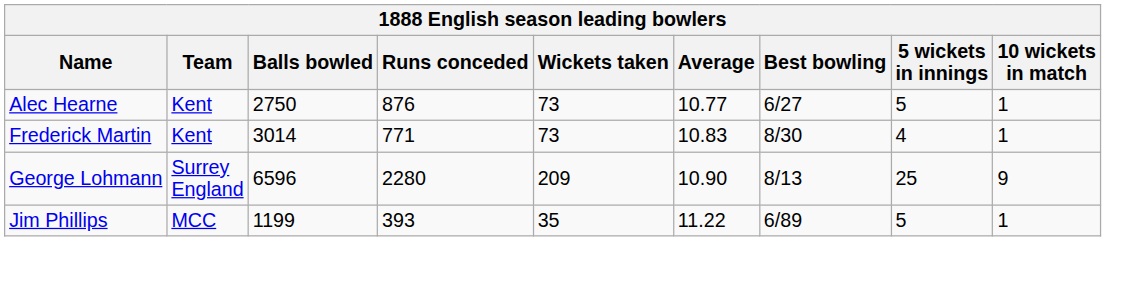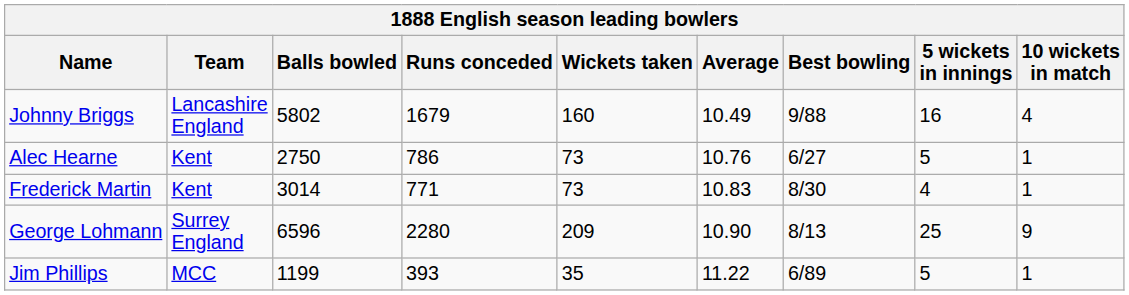+ row: Johnny Briggs | Lancashire England | 5802 | 1679 | 160 | 10.49 | 9/88 | 16 | 4
Alec Hearne | Runs conceded: 876 -> 786
Alec Hearne | Average: 10.77 -> 10.76
